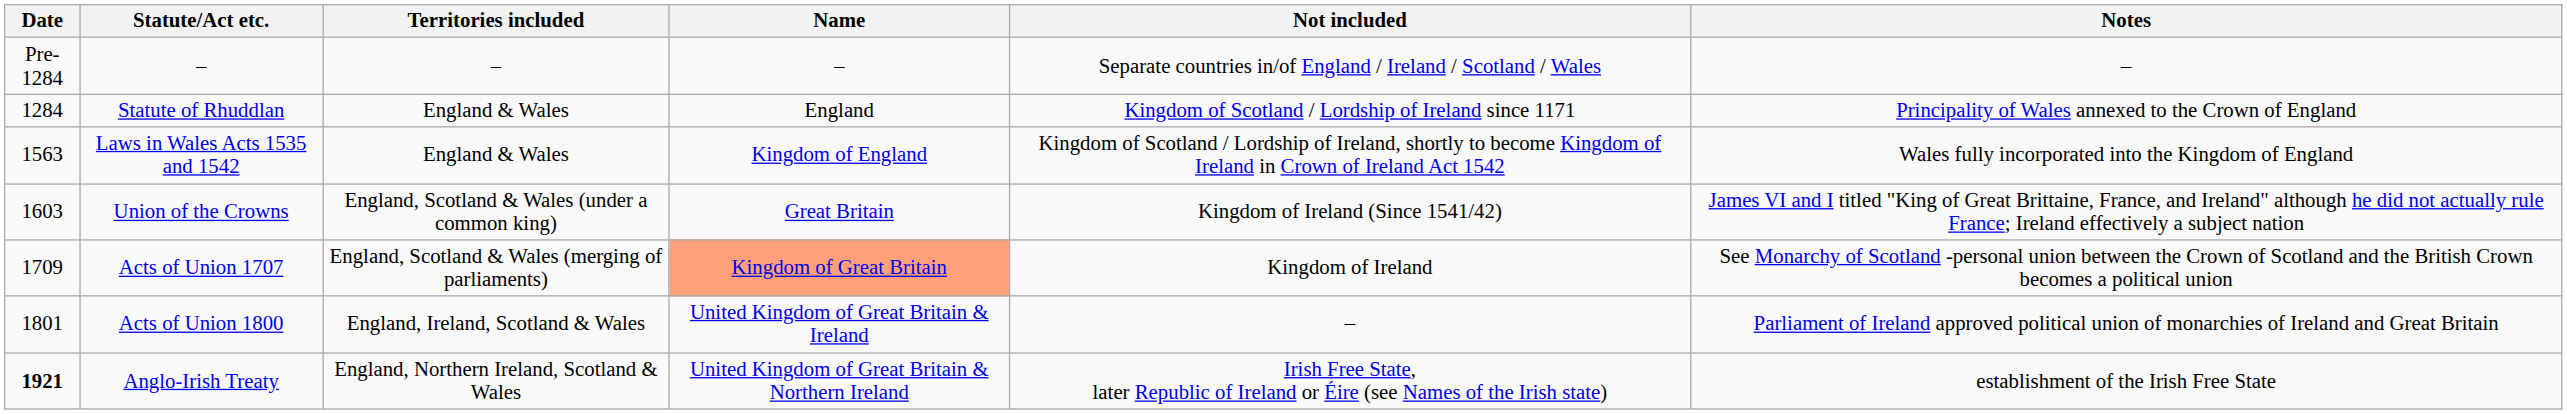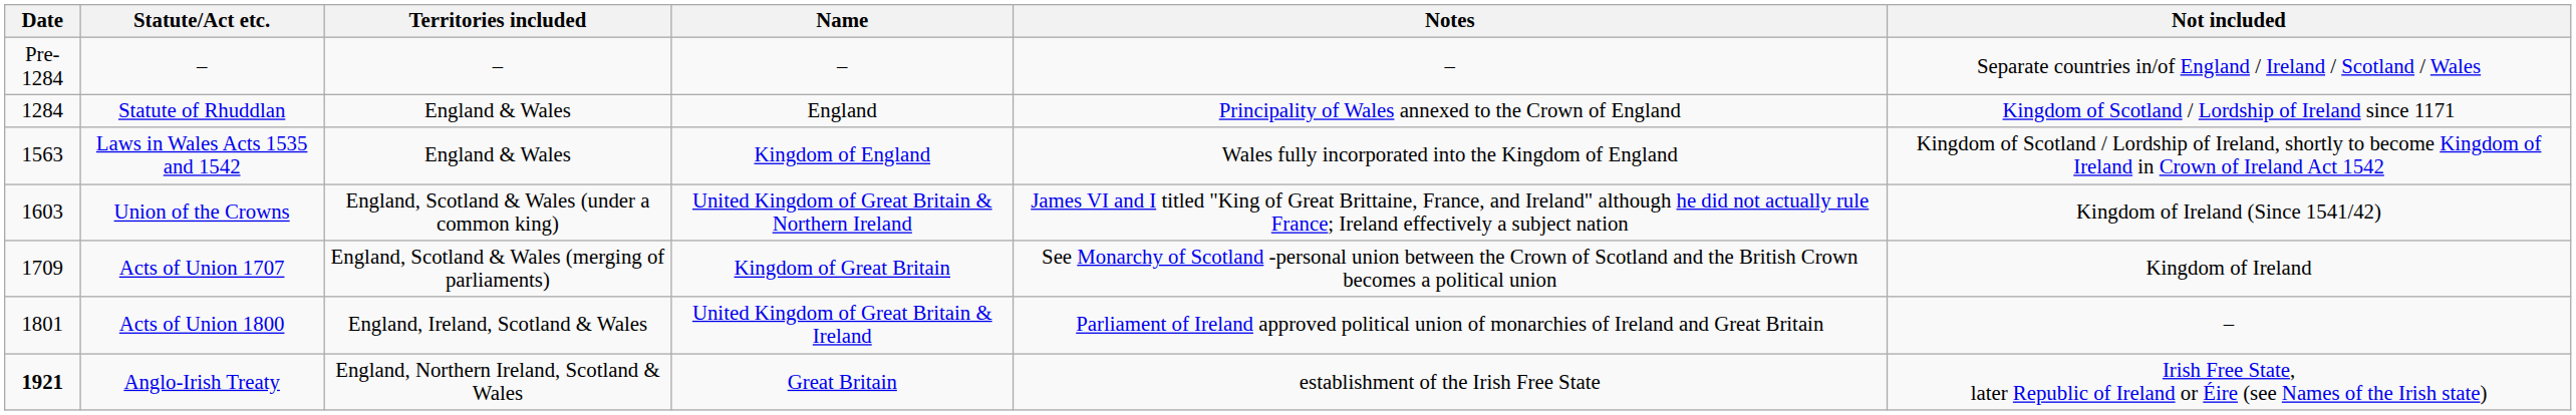columns swapped: Notes <-> Not included
Union of the Crowns | Name: Great Britain -> United Kingdom of Great Britain & Northern Ireland
Acts of Union 1707 | Name: lightsalmon background -> no background
Anglo-Irish Treaty | Name: United Kingdom of Great Britain & Northern Ireland -> Great Britain
